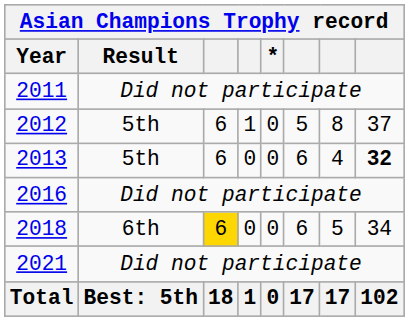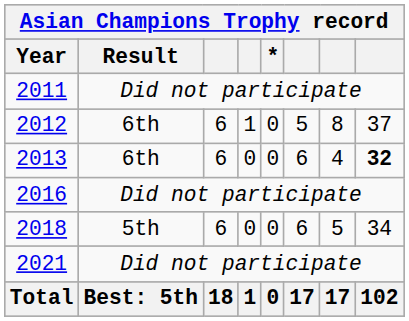2012 | Result: 5th -> 6th
2013 | Result: 5th -> 6th
2018 | Result: 6th -> 5th
2018 | column 3: gold background -> no background
